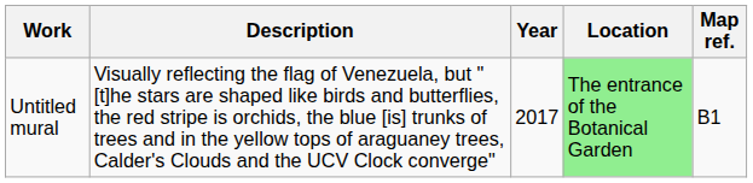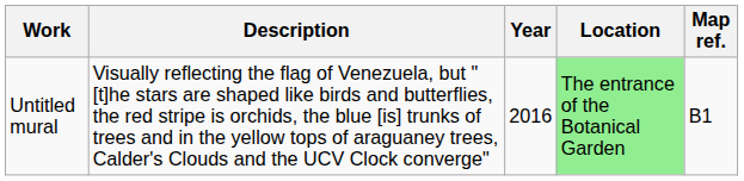Untitled mural | Year: 2017 -> 2016
